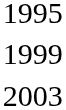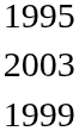rows swapped: 1999 <-> 2003
